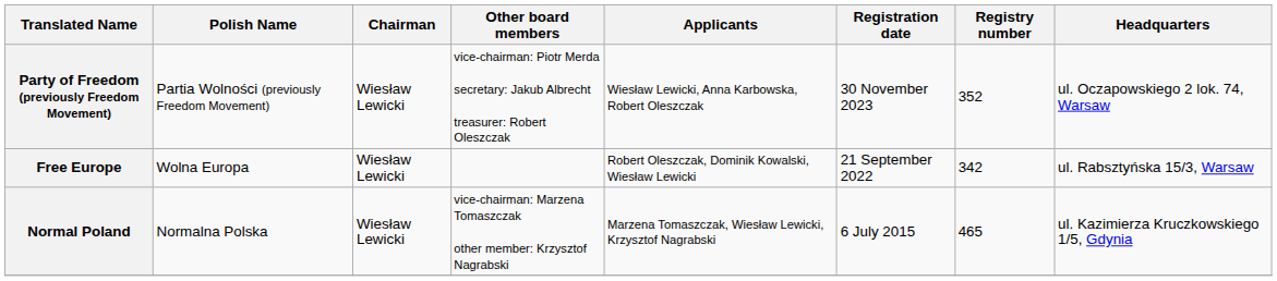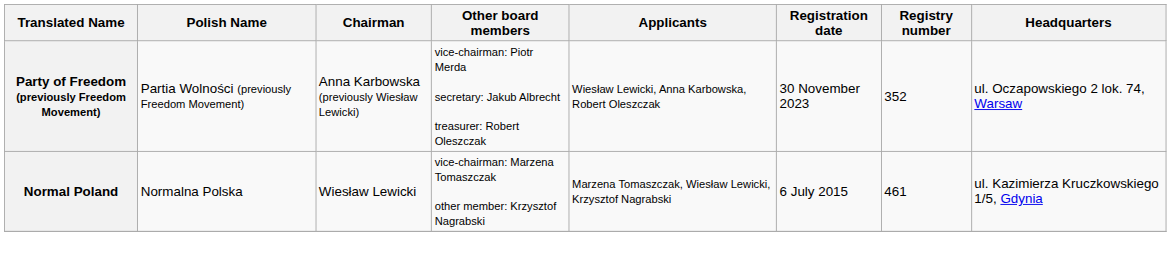Party of Freedom (previously Freedom Movement) | Chairman: Wiesław Lewicki -> Anna Karbowska (previously Wiesław Lewicki)
- row: Free Europe | Wolna Europa | Wiesław Lewicki | Robert Oleszczak, Dominik Kowalski, Wiesław Lewicki | 21 September 2022 | 342 | ul. Rabsztyńska 15/3, Warsaw
Normal Poland | Registry number: 465 -> 461
